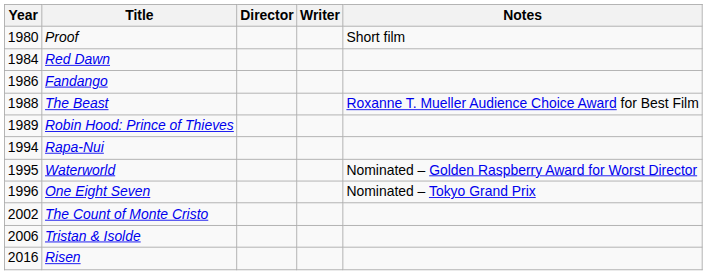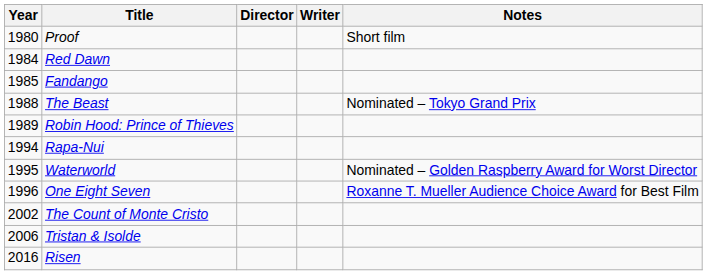Fandango | Year: 1986 -> 1985
The Beast | Notes: Roxanne T. Mueller Audience Choice Award for Best Film -> Nominated – Tokyo Grand Prix
One Eight Seven | Notes: Nominated – Tokyo Grand Prix -> Roxanne T. Mueller Audience Choice Award for Best Film
